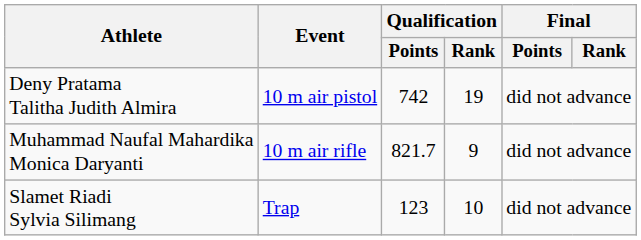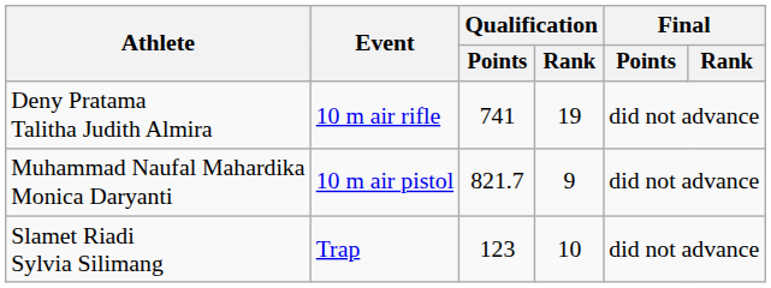Deny Pratama Talitha Judith Almira | Event: 10 m air pistol -> 10 m air rifle
Deny Pratama Talitha Judith Almira | Qualification / Points: 742 -> 741
Muhammad Naufal Mahardika Monica Daryanti | Event: 10 m air rifle -> 10 m air pistol
